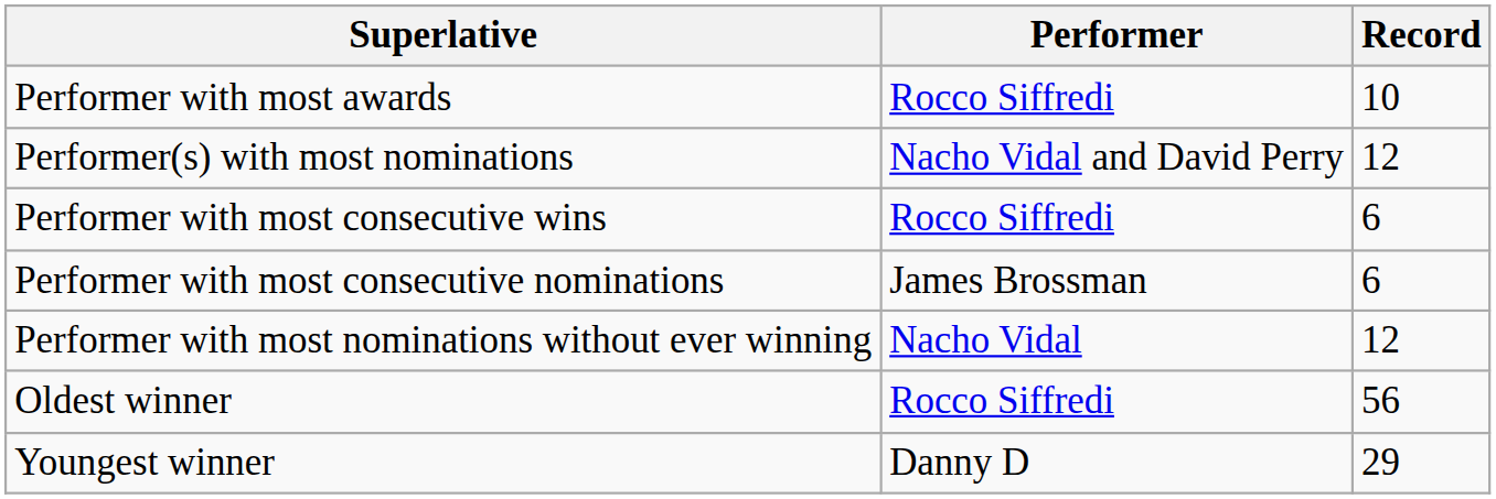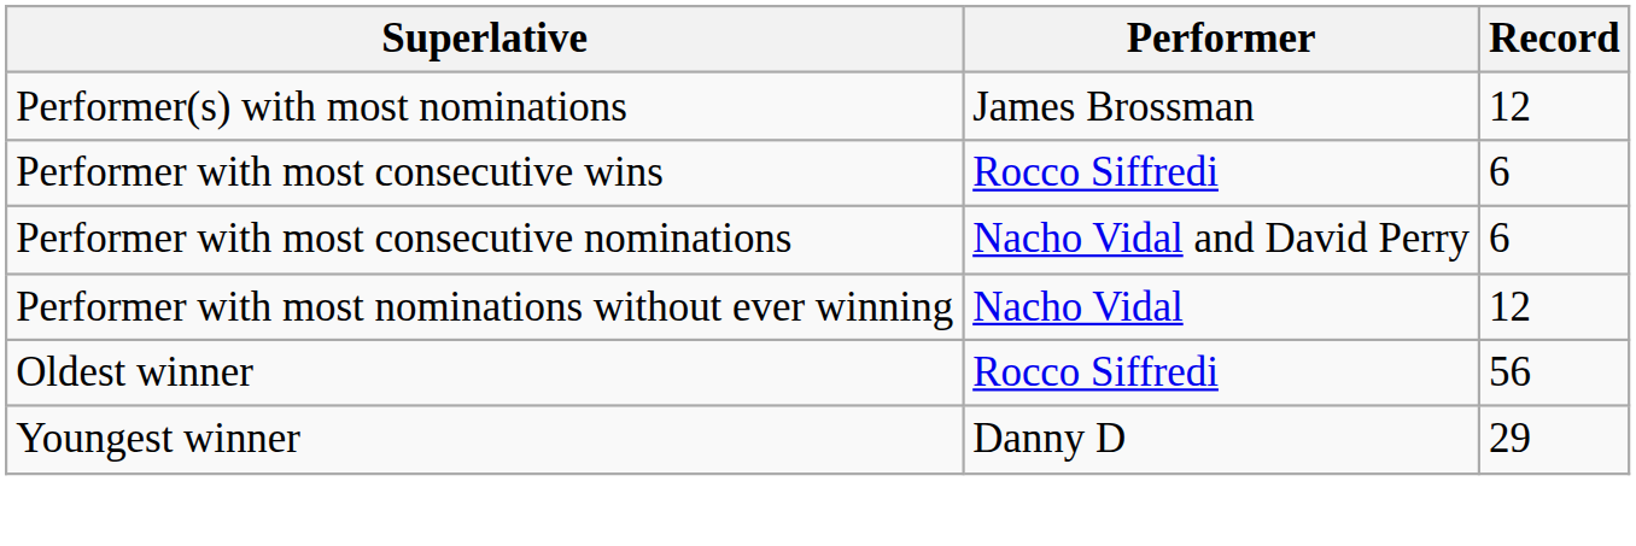- row: Performer with most awards | Rocco Siffredi | 10
Performer(s) with most nominations | Performer: Nacho Vidal and David Perry -> James Brossman
Performer with most consecutive nominations | Performer: James Brossman -> Nacho Vidal and David Perry
